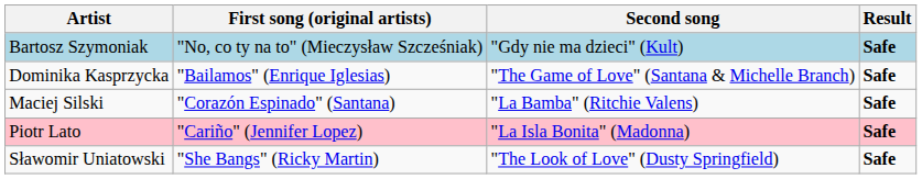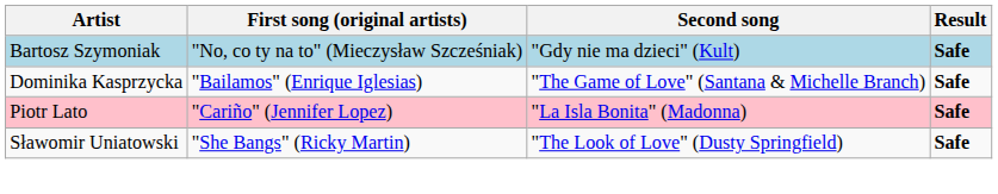- row: Maciej Silski | "Corazón Espinado" (Santana) | "La Bamba" (Ritchie Valens) | Safe
